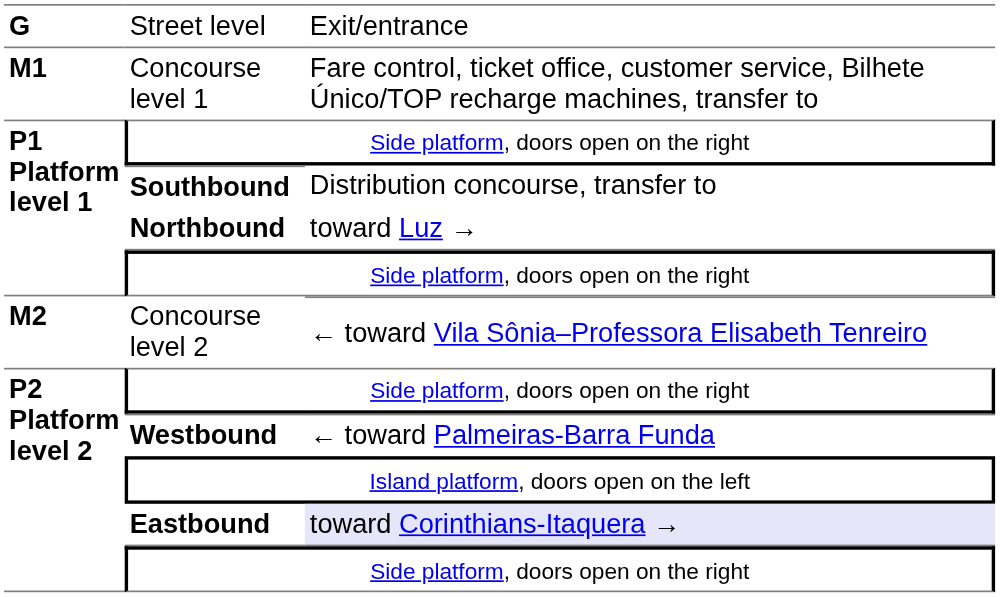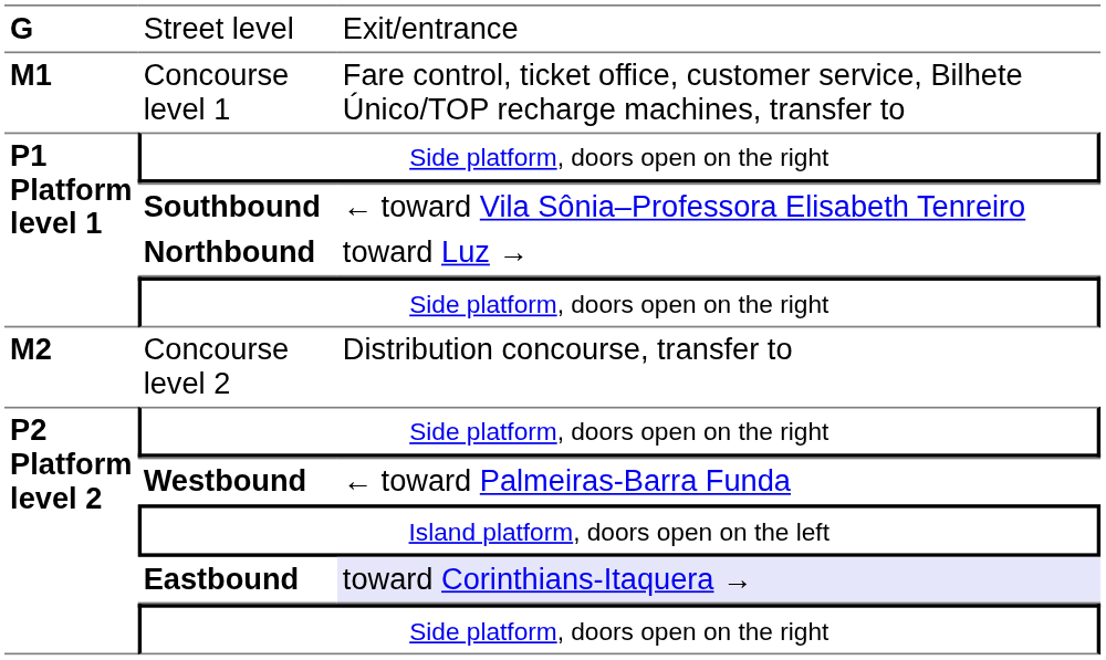Southbound | column 3: Distribution concourse, transfer to -> ← toward Vila Sônia–Professora Elisabeth Tenreiro
Concourse level 2 | column 3: ← toward Vila Sônia–Professora Elisabeth Tenreiro -> Distribution concourse, transfer to
